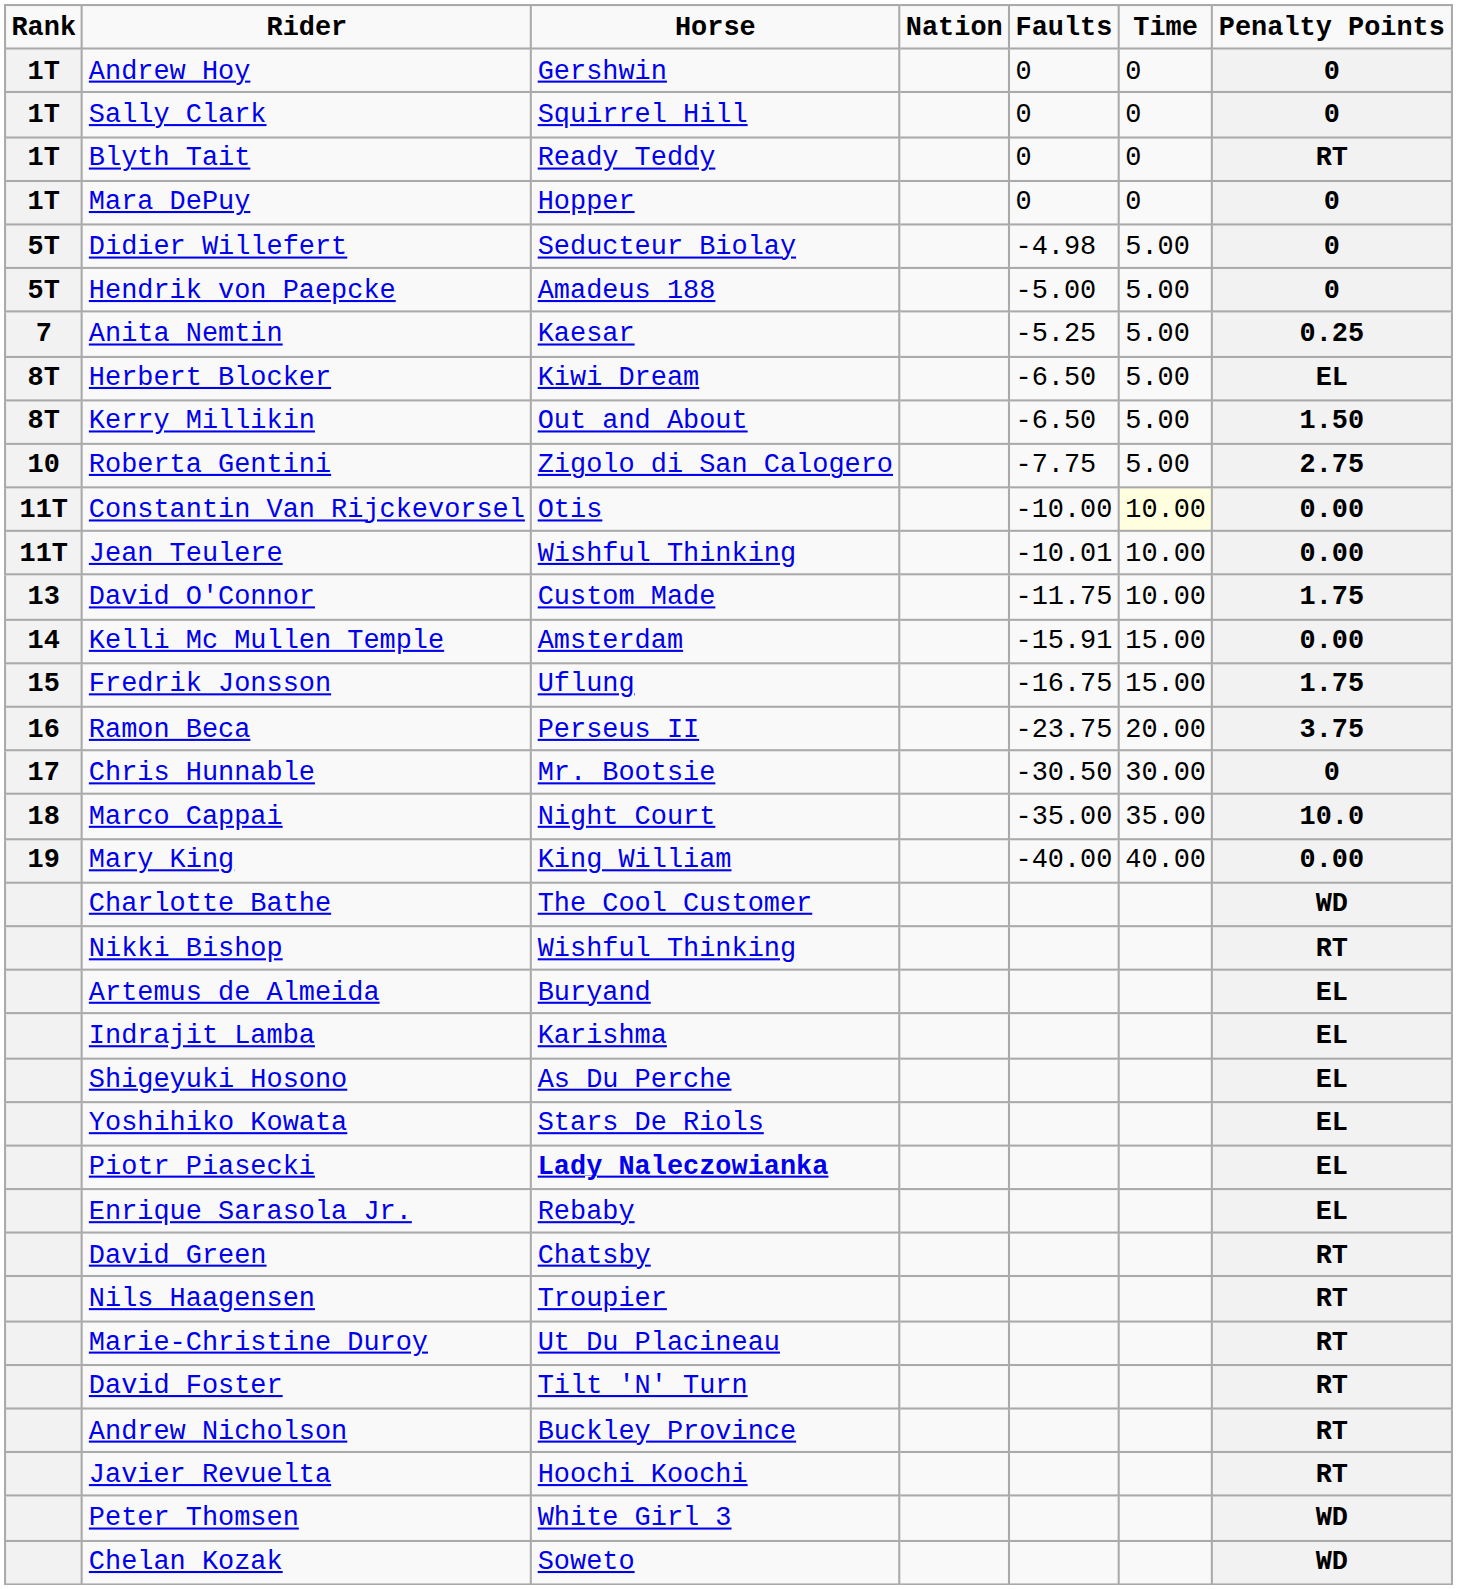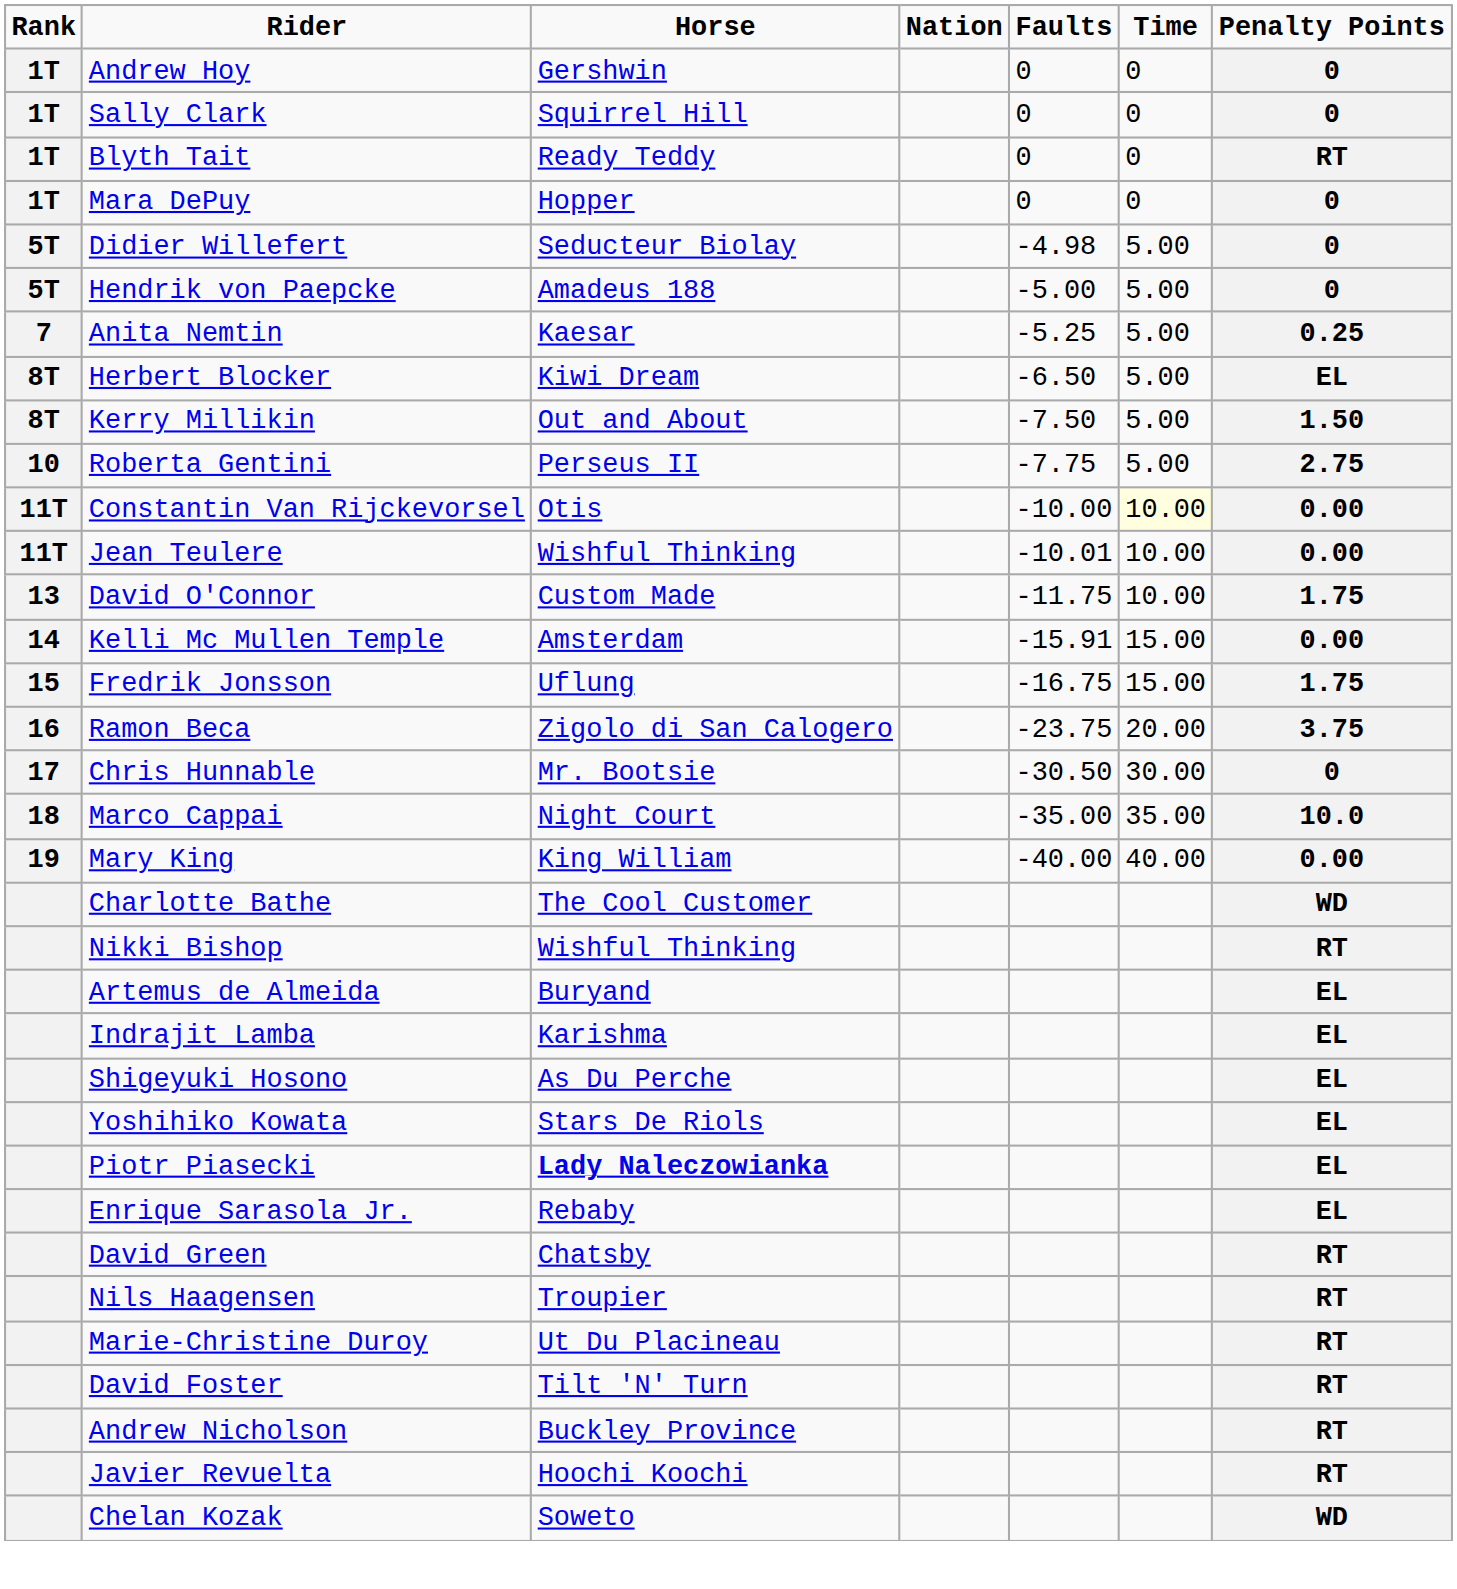Kerry Millikin | Faults: -6.50 -> -7.50
Roberta Gentini | Horse: Zigolo di San Calogero -> Perseus II
Ramon Beca | Horse: Perseus II -> Zigolo di San Calogero
- row: Peter Thomsen | White Girl 3 | WD
